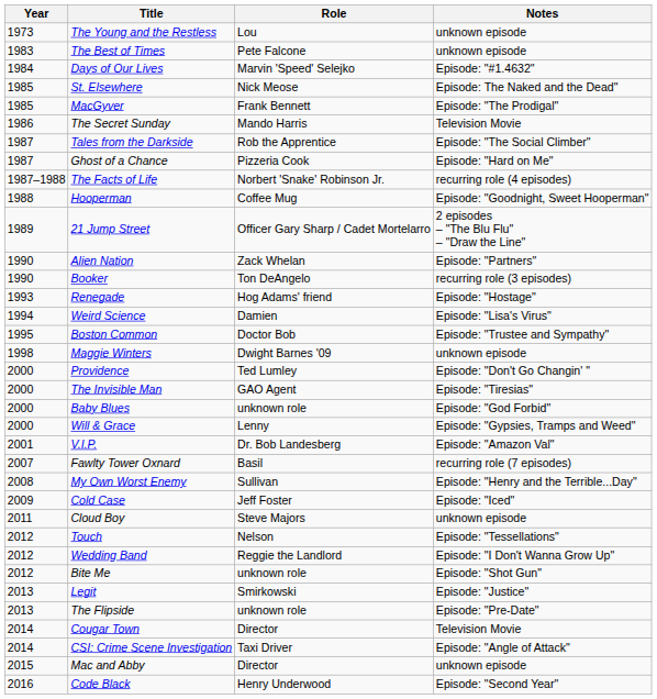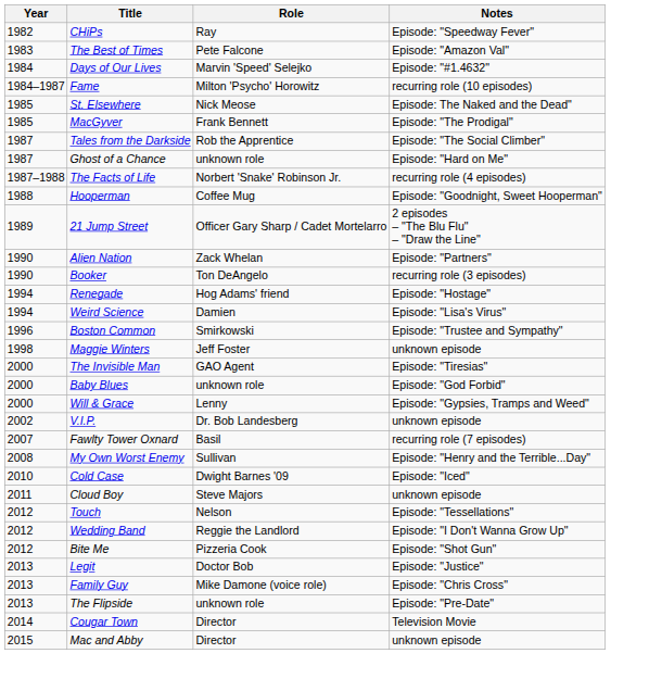- row: 1973 | The Young and the Restless | Lou | unknown episode
+ row: 1982 | CHiPs | Ray | Episode: "Speedway Fever"
The Best of Times | Notes: unknown episode -> Episode: "Amazon Val"
+ row: 1984–1987 | Fame | Milton 'Psycho' Horowitz | recurring role (10 episodes)
- row: 1986 | The Secret Sunday | Mando Harris | Television Movie
Ghost of a Chance | Role: Pizzeria Cook -> unknown role
Renegade | Year: 1993 -> 1994
Boston Common | Year: 1995 -> 1996
Boston Common | Role: Doctor Bob -> Smirkowski
Maggie Winters | Role: Dwight Barnes '09 -> Jeff Foster
- row: 2000 | Providence | Ted Lumley | Episode: "Don't Go Changin' "
V.I.P. | Year: 2001 -> 2002
V.I.P. | Notes: Episode: "Amazon Val" -> unknown episode
Cold Case | Year: 2009 -> 2010
Cold Case | Role: Jeff Foster -> Dwight Barnes '09
Bite Me | Role: unknown role -> Pizzeria Cook
Legit | Role: Smirkowski -> Doctor Bob
+ row: 2013 | Family Guy | Mike Damone (voice role) | Episode: "Chris Cross"
- row: 2014 | CSI: Crime Scene Investigation | Taxi Driver | Episode: "Angle of Attack"
- row: 2016 | Code Black | Henry Underwood | Episode: "Second Year"
